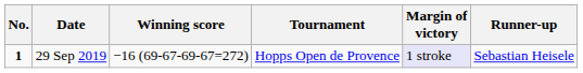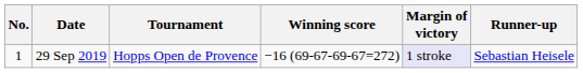columns swapped: Tournament <-> Winning score
29 Sep 2019 | No.: bold -> normal
